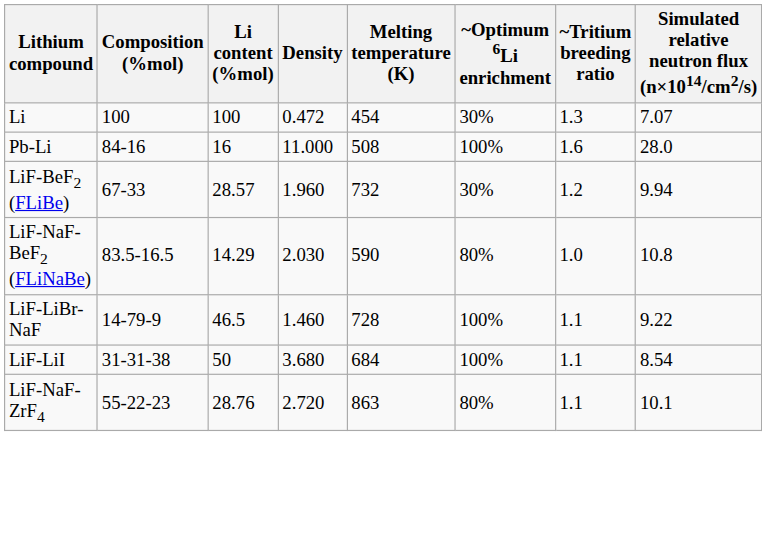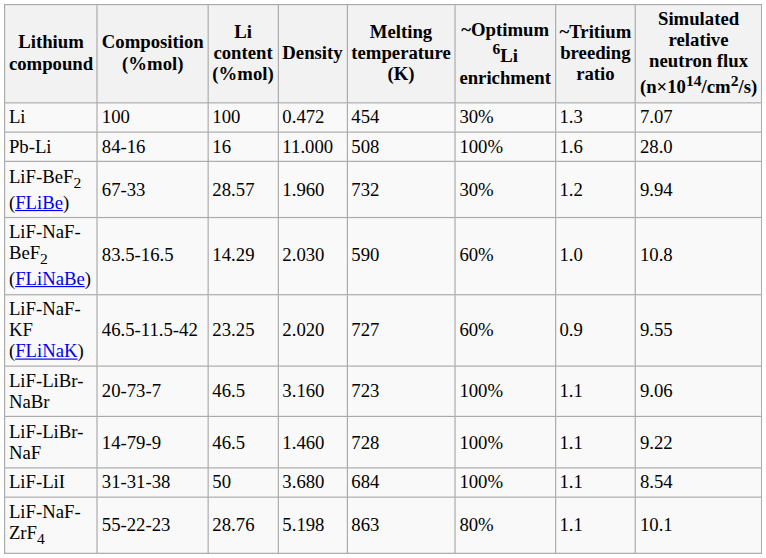LiF-NaF-BeF2 (FLiNaBe) | ~Optimum 6Li enrichment: 80% -> 60%
+ row: LiF-NaF-KF (FLiNaK) | 46.5-11.5-42 | 23.25 | 2.020 | 727 | 60% | 0.9 | 9.55
+ row: LiF-LiBr-NaBr | 20-73-7 | 46.5 | 3.160 | 723 | 100% | 1.1 | 9.06
LiF-NaF-ZrF4 | Density: 2.720 -> 5.198
